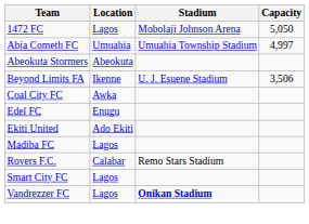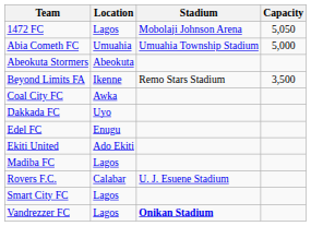Abia Cometh FC | Capacity: 4,997 -> 5,000
Beyond Limits FA | Stadium: U. J. Esuene Stadium -> Remo Stars Stadium
Beyond Limits FA | Capacity: 3,506 -> 3,500
+ row: Dakkada FC | Uyo
Rovers F.C. | Stadium: Remo Stars Stadium -> U. J. Esuene Stadium
